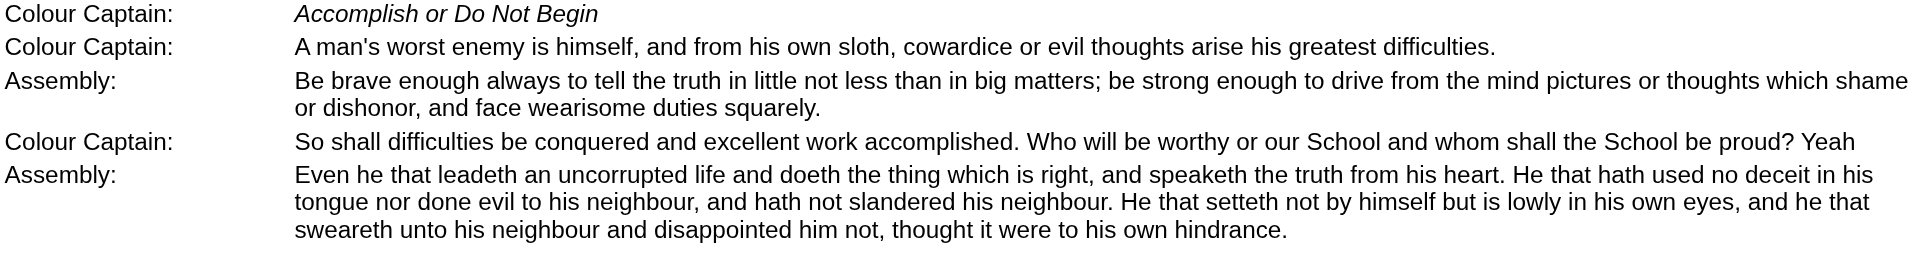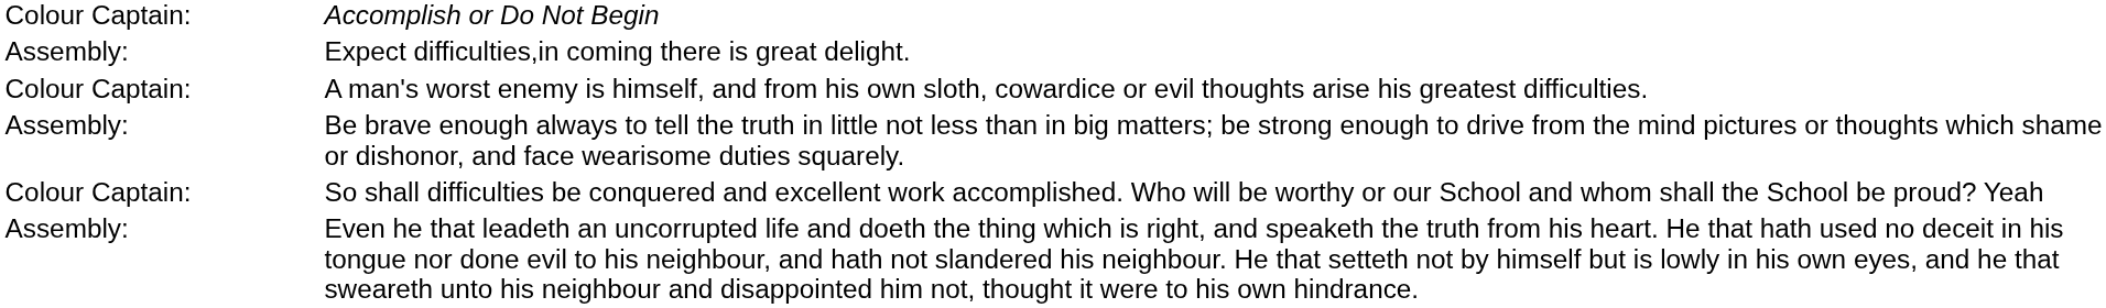+ row: Assembly: | Expect difficulties,in coming there is great delight.
